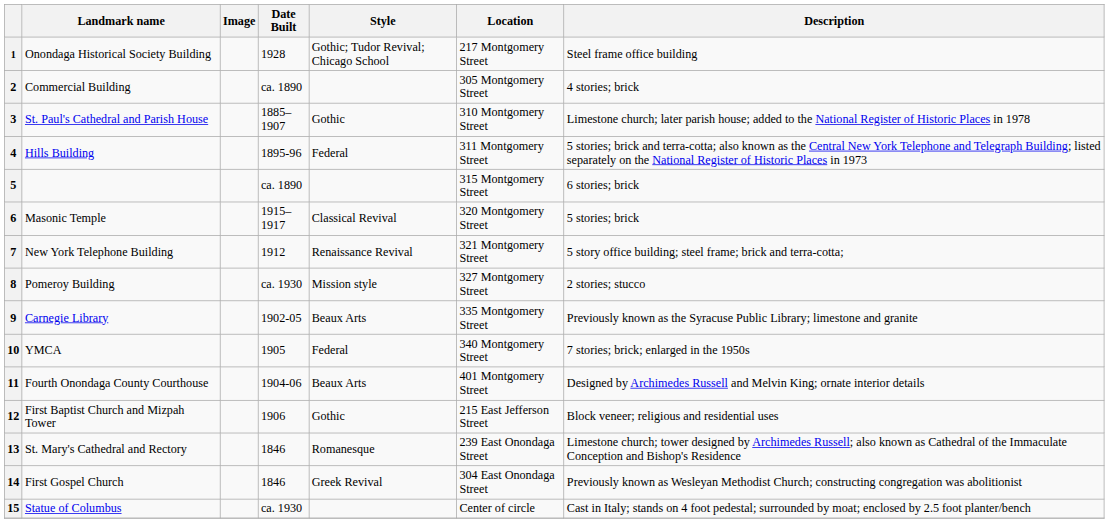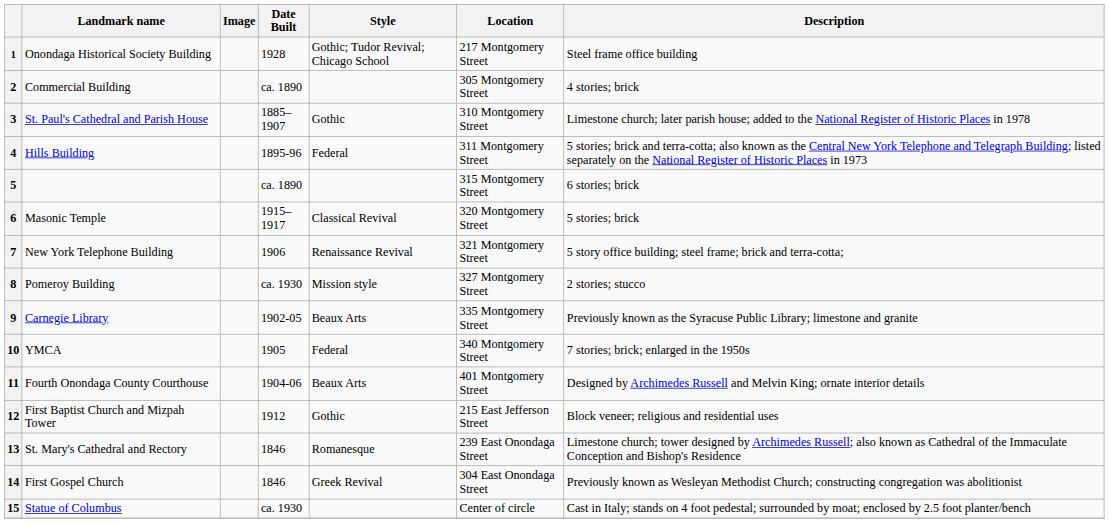7 | Date Built: 1912 -> 1906
12 | Date Built: 1906 -> 1912
